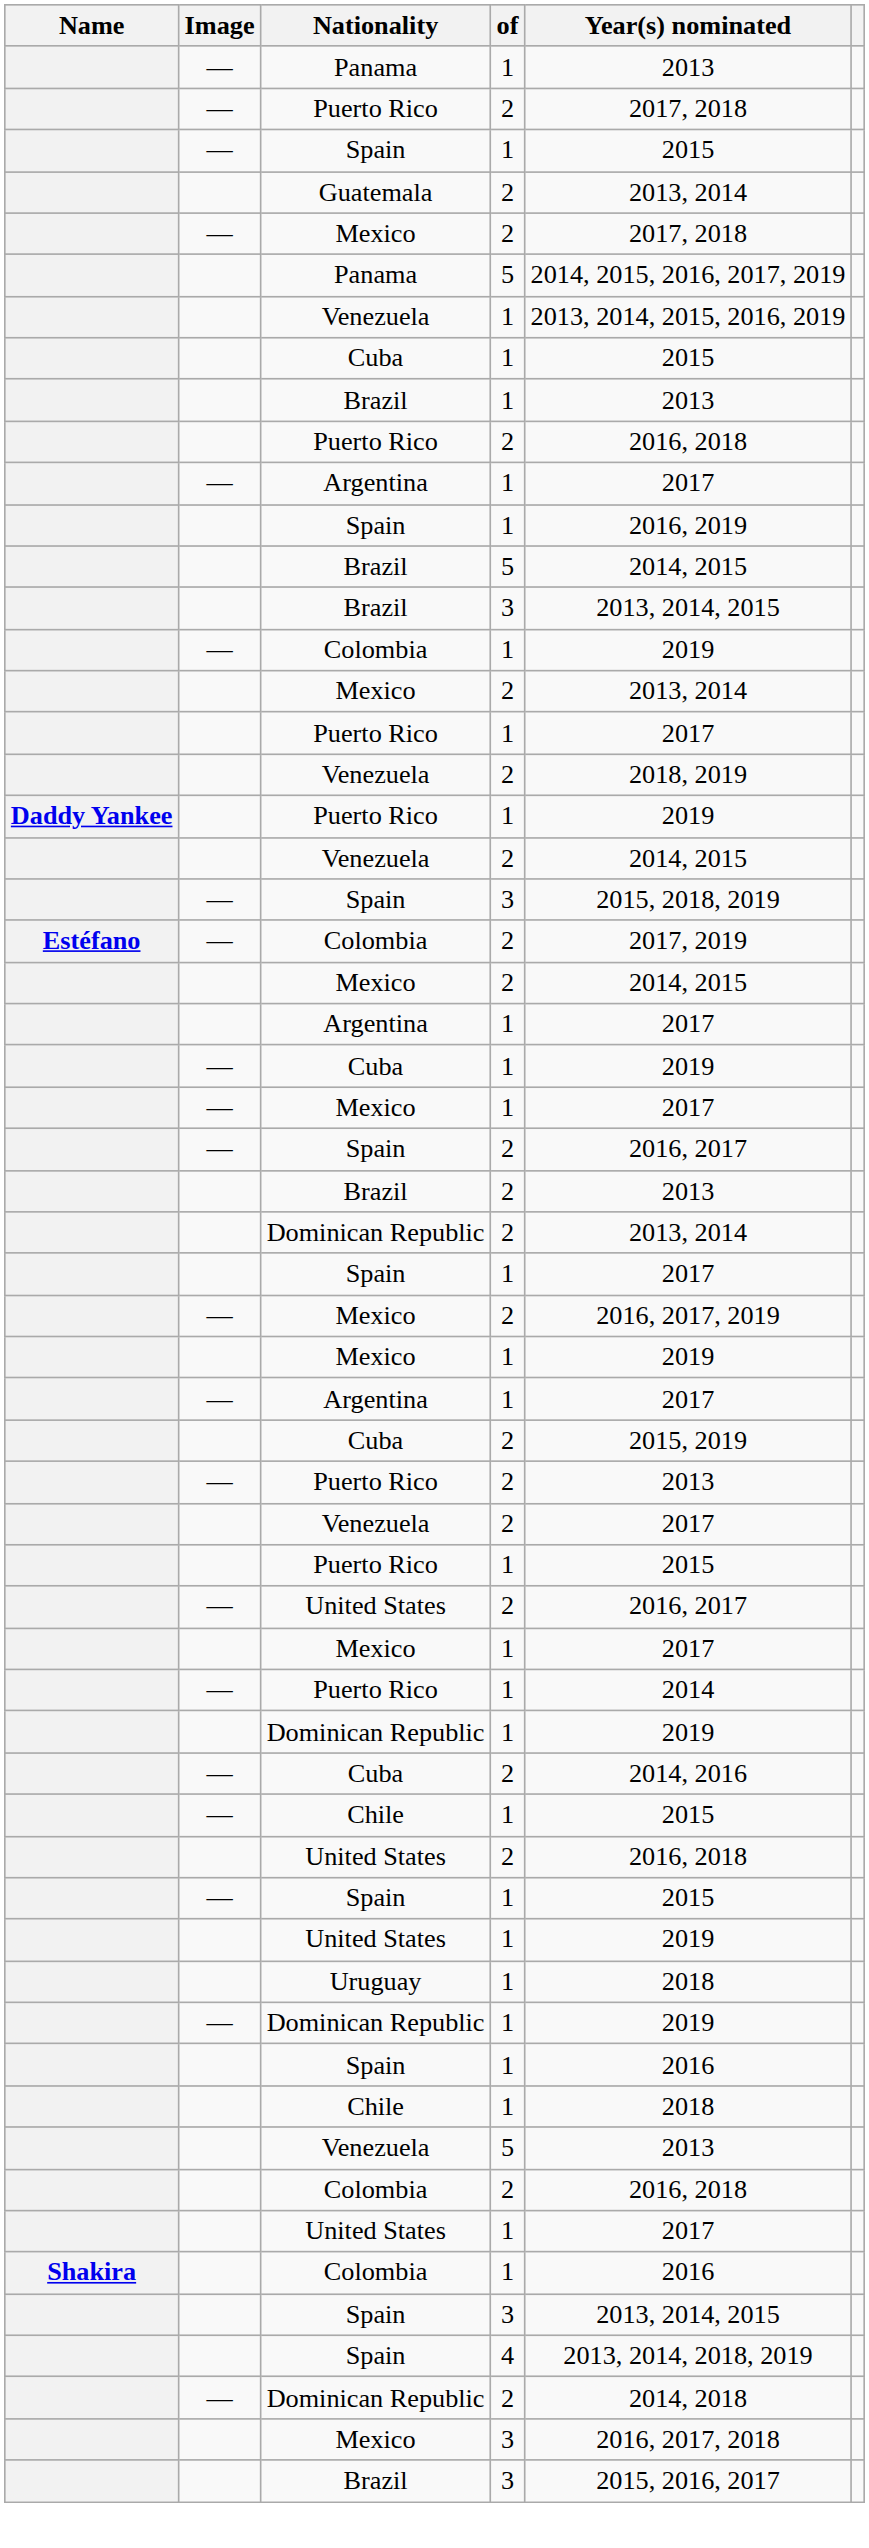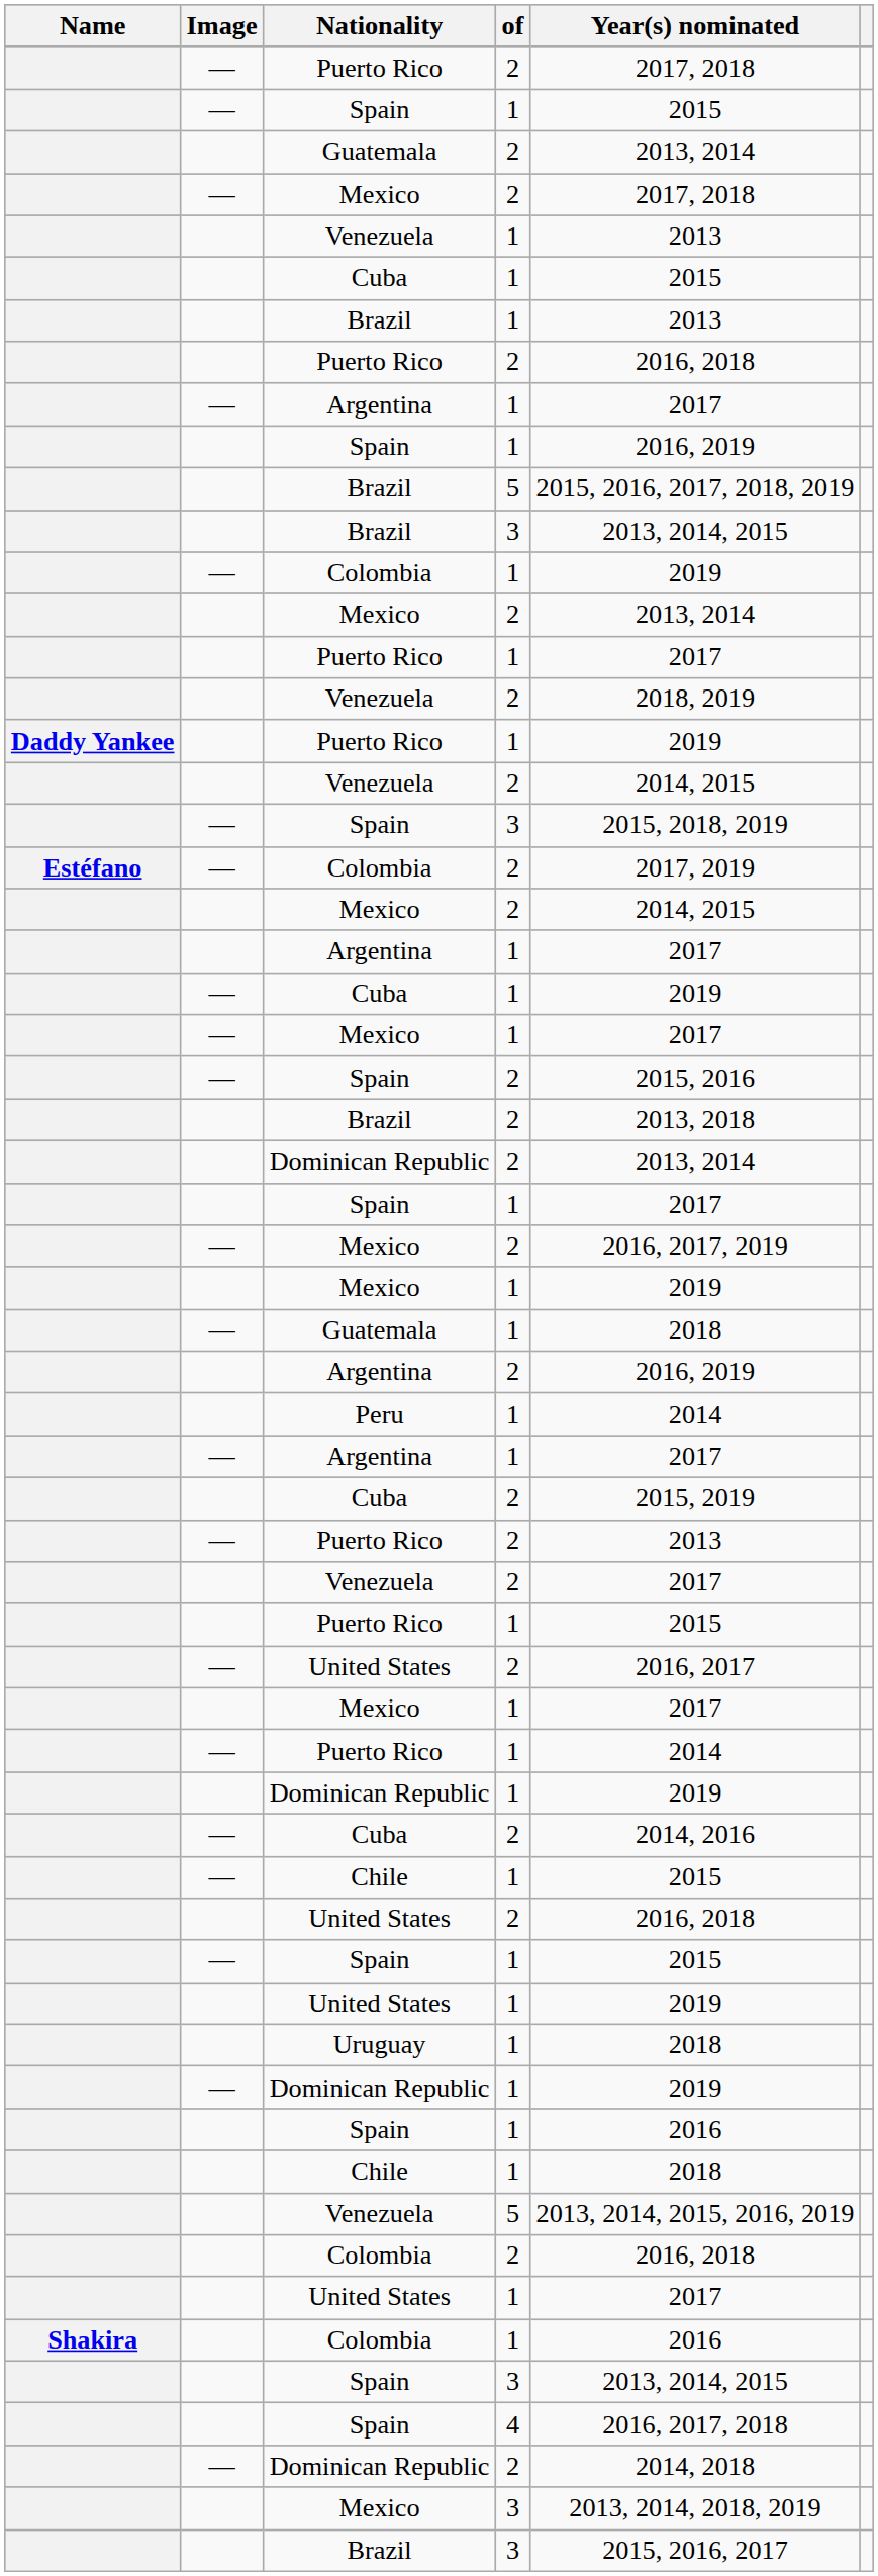- row: — | Panama | 1 | 2013
- row: Panama | 5 | 2014, 2015, 2016, 2017, 2019
Venezuela / 1 | Year(s) nominated: 2013, 2014, 2015, 2016, 2019 -> 2013
Brazil / 5 | Year(s) nominated: 2014, 2015 -> 2015, 2016, 2017, 2018, 2019
Spain / 2 | Year(s) nominated: 2016, 2017 -> 2015, 2016
Brazil / 2 | Year(s) nominated: 2013 -> 2013, 2018
+ row: — | Guatemala | 1 | 2018
+ row: Argentina | 2 | 2016, 2019
+ row: Peru | 1 | 2014
Venezuela / 5 | Year(s) nominated: 2013 -> 2013, 2014, 2015, 2016, 2019
Spain / 4 | Year(s) nominated: 2013, 2014, 2018, 2019 -> 2016, 2017, 2018
Mexico / 3 | Year(s) nominated: 2016, 2017, 2018 -> 2013, 2014, 2018, 2019
